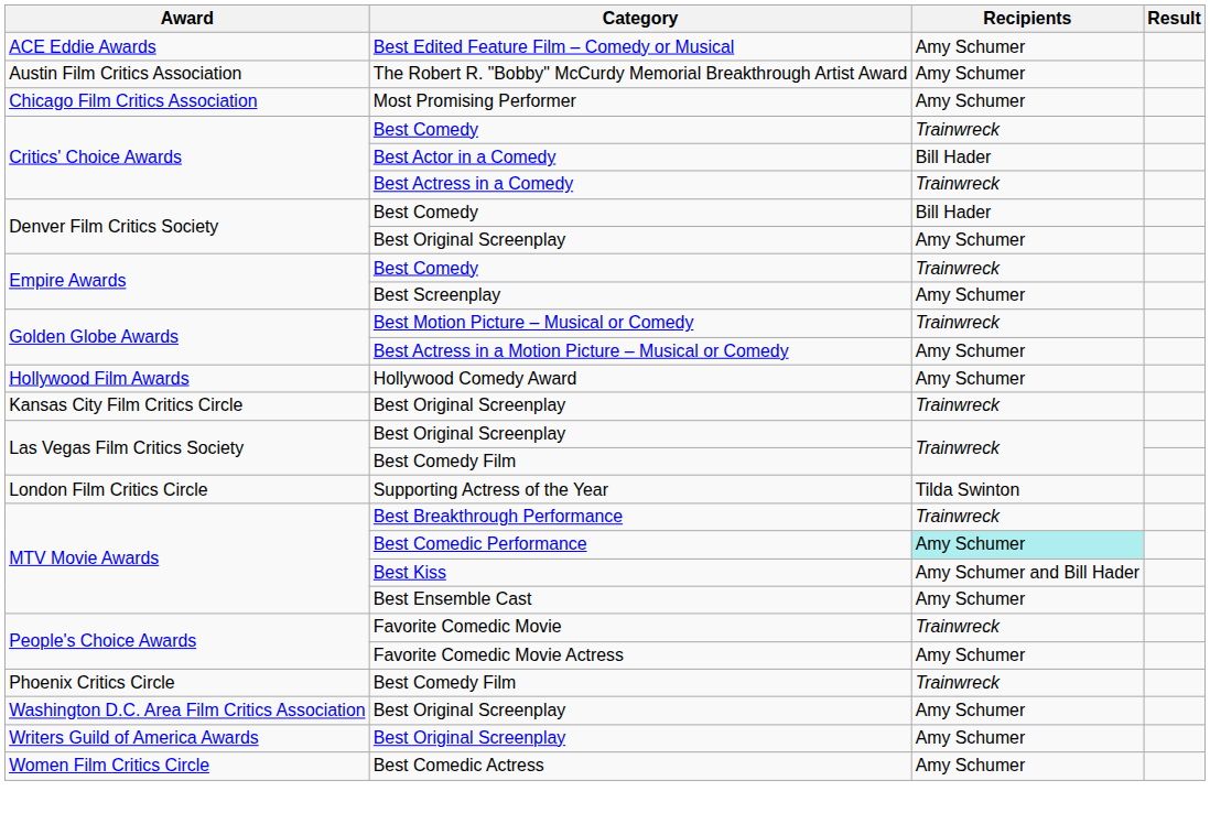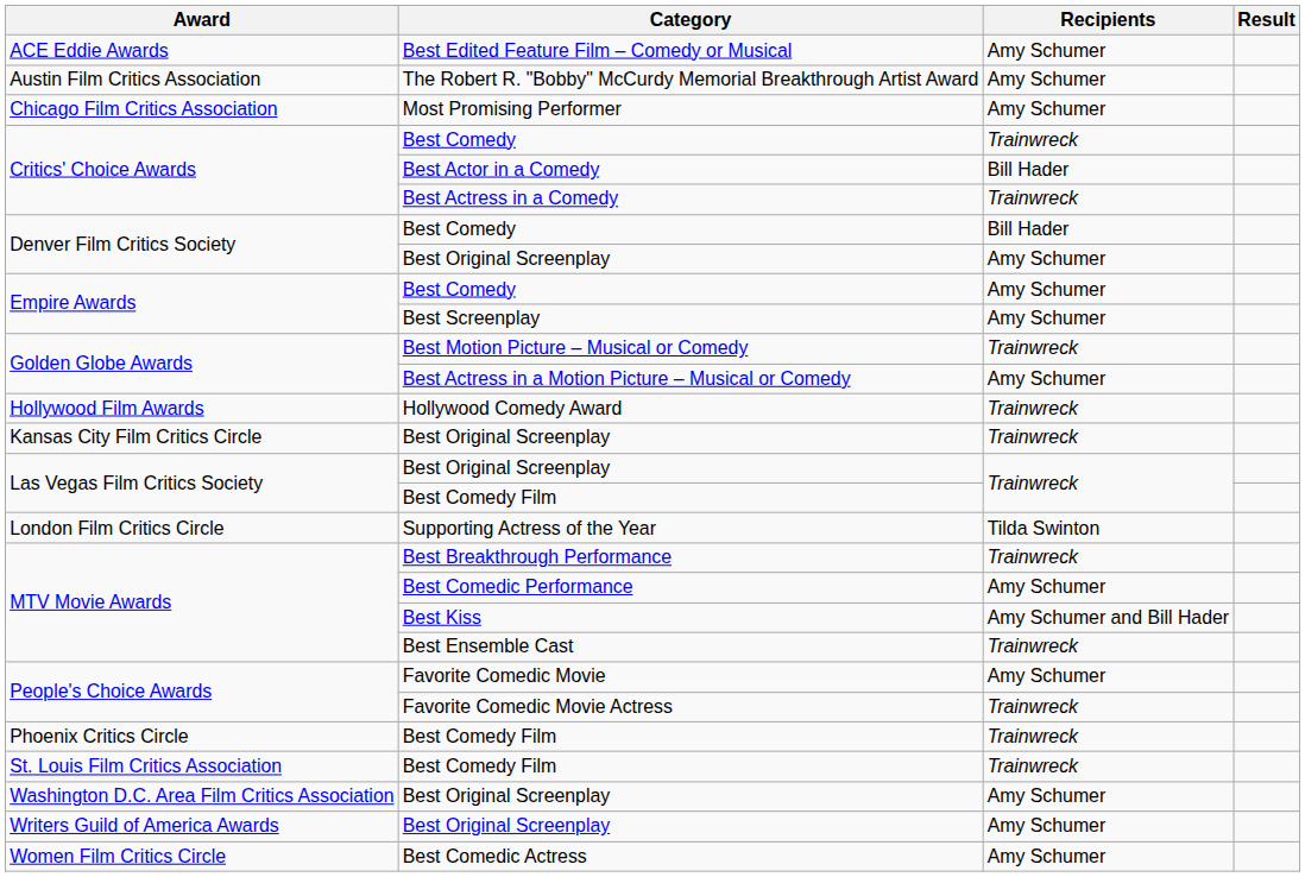Empire Awards / Best Comedy | Recipients: Trainwreck -> Amy Schumer
Hollywood Comedy Award | Recipients: Amy Schumer -> Trainwreck
Best Comedic Performance | Recipients: paleturquoise background -> no background
Best Ensemble Cast | Recipients: Amy Schumer -> Trainwreck
Favorite Comedic Movie | Recipients: Trainwreck -> Amy Schumer
Favorite Comedic Movie Actress | Recipients: Amy Schumer -> Trainwreck
+ row: St. Louis Film Critics Association | Best Comedy Film | Trainwreck
